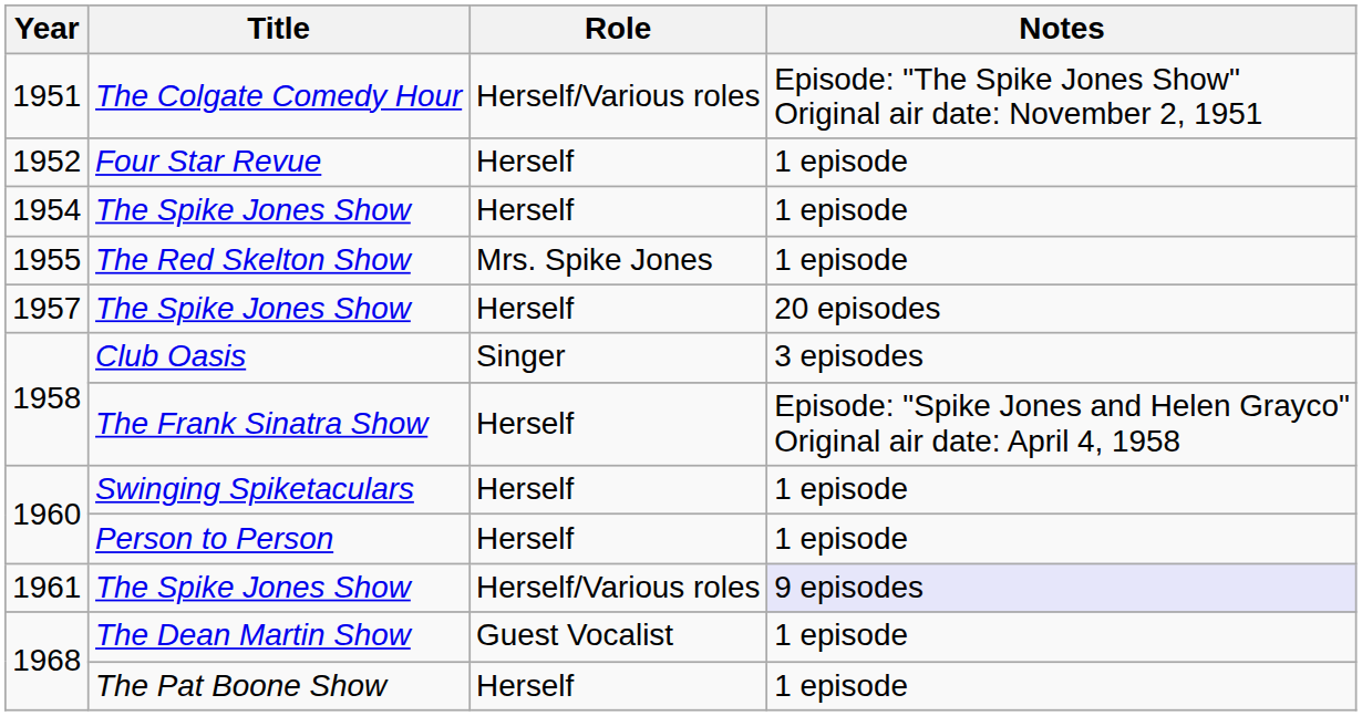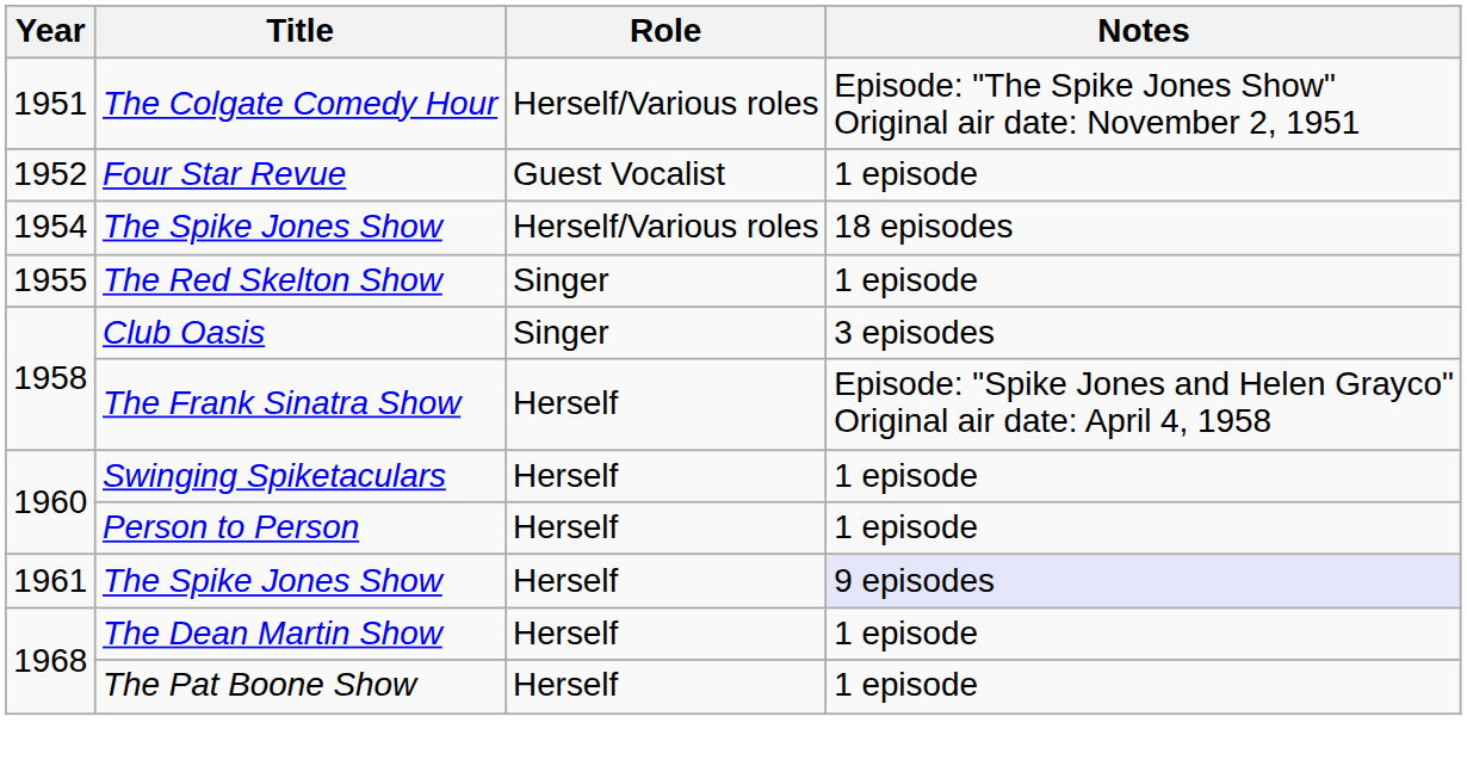Four Star Revue | Role: Herself -> Guest Vocalist
1954 / The Spike Jones Show | Role: Herself -> Herself/Various roles
1954 / The Spike Jones Show | Notes: 1 episode -> 18 episodes
The Red Skelton Show | Role: Mrs. Spike Jones -> Singer
- row: 1957 | The Spike Jones Show | Herself | 20 episodes
1961 / The Spike Jones Show | Role: Herself/Various roles -> Herself
The Dean Martin Show | Role: Guest Vocalist -> Herself
